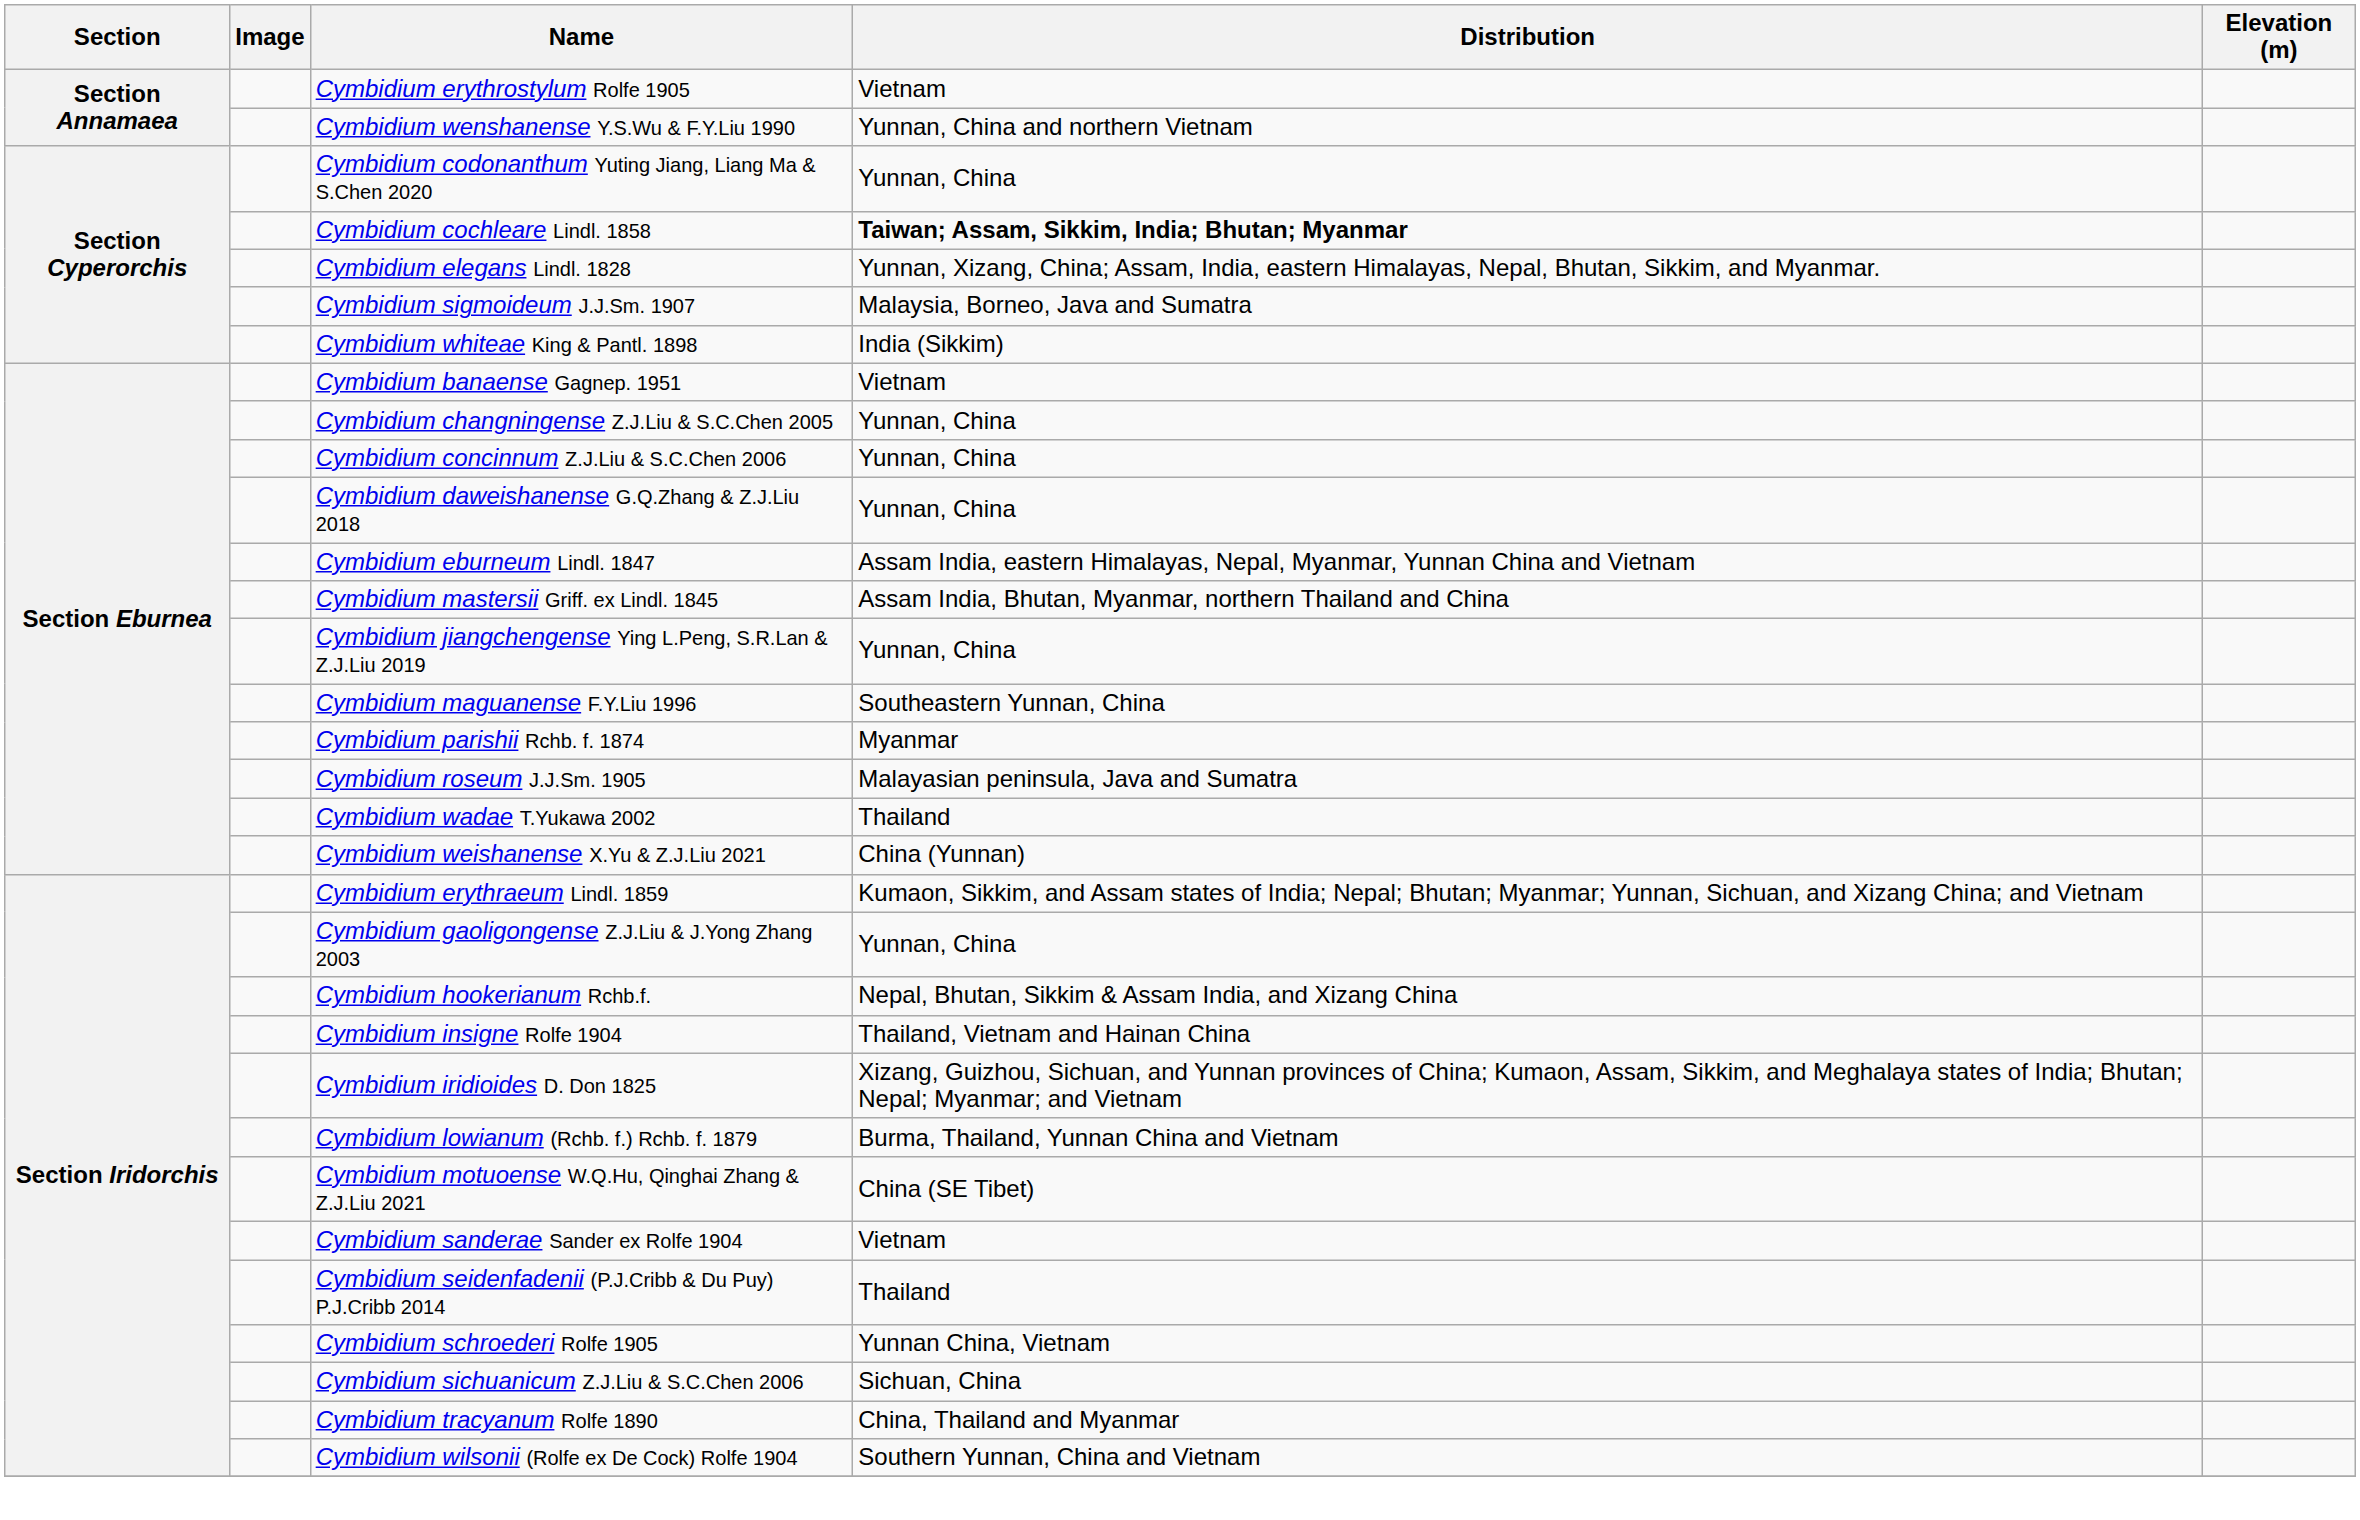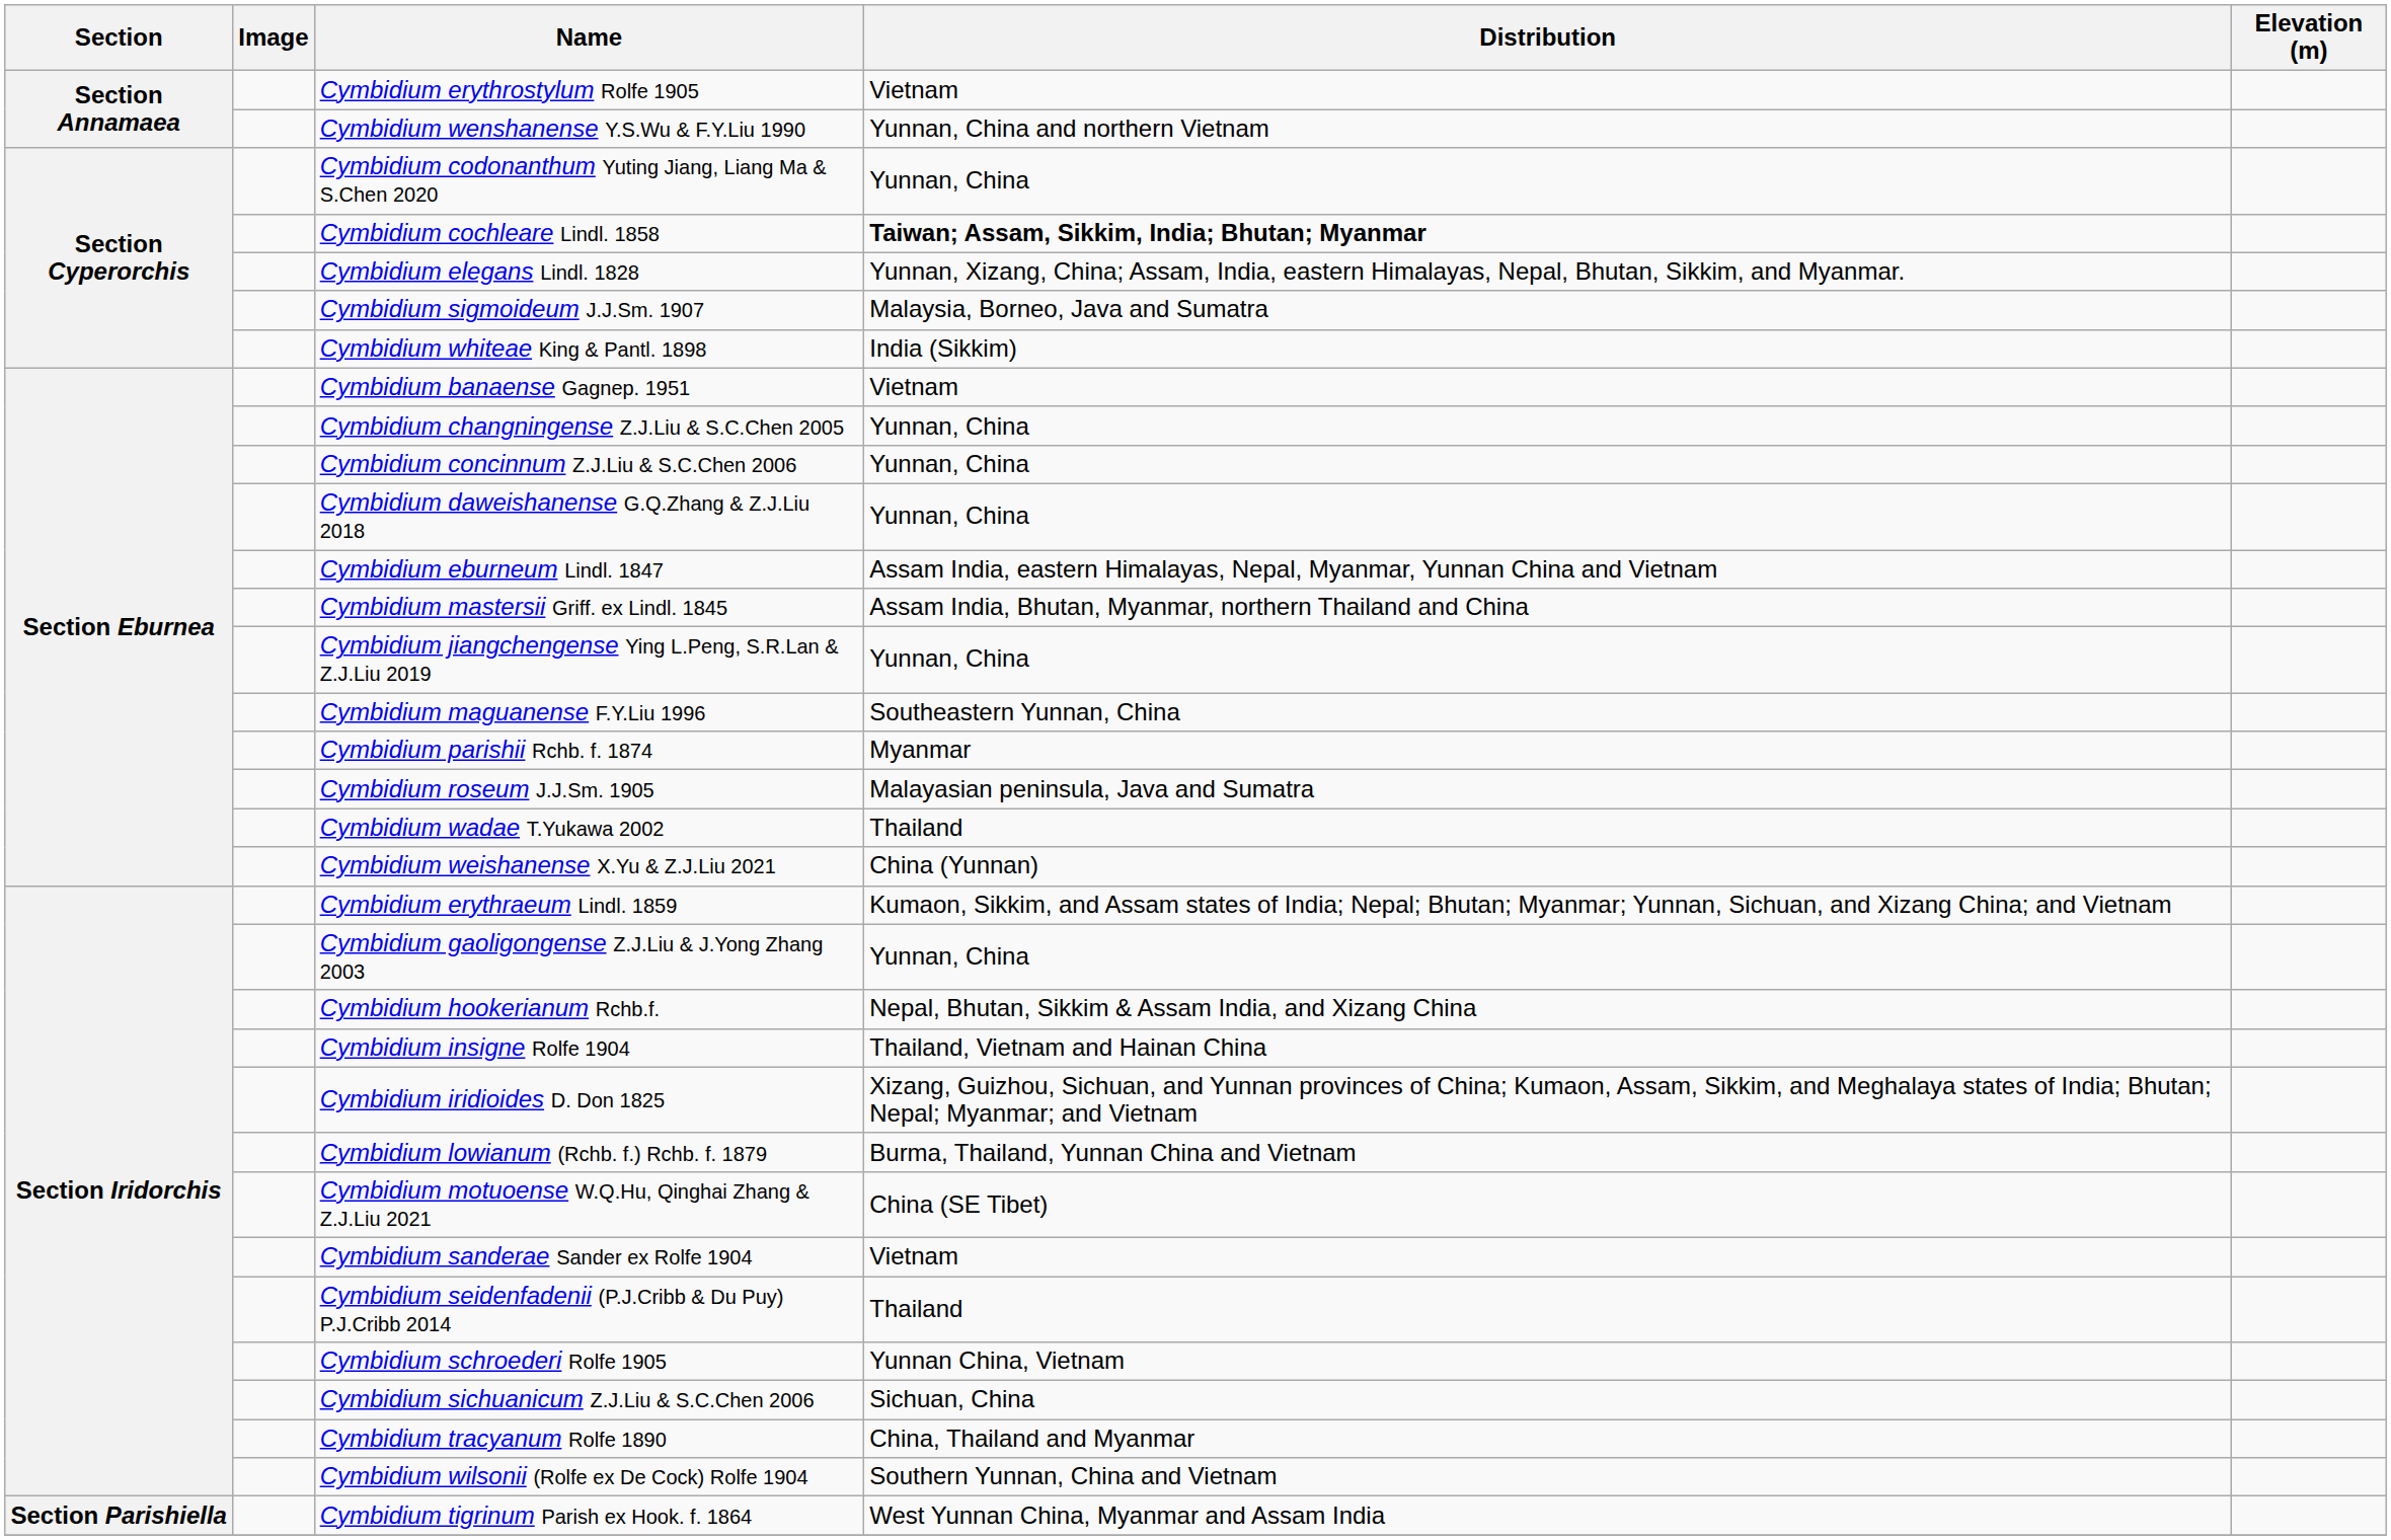+ row: Section Parishiella | Cymbidium tigrinum Parish ex Hook. f. 1864 | West Yunnan China, Myanmar and Assam India
